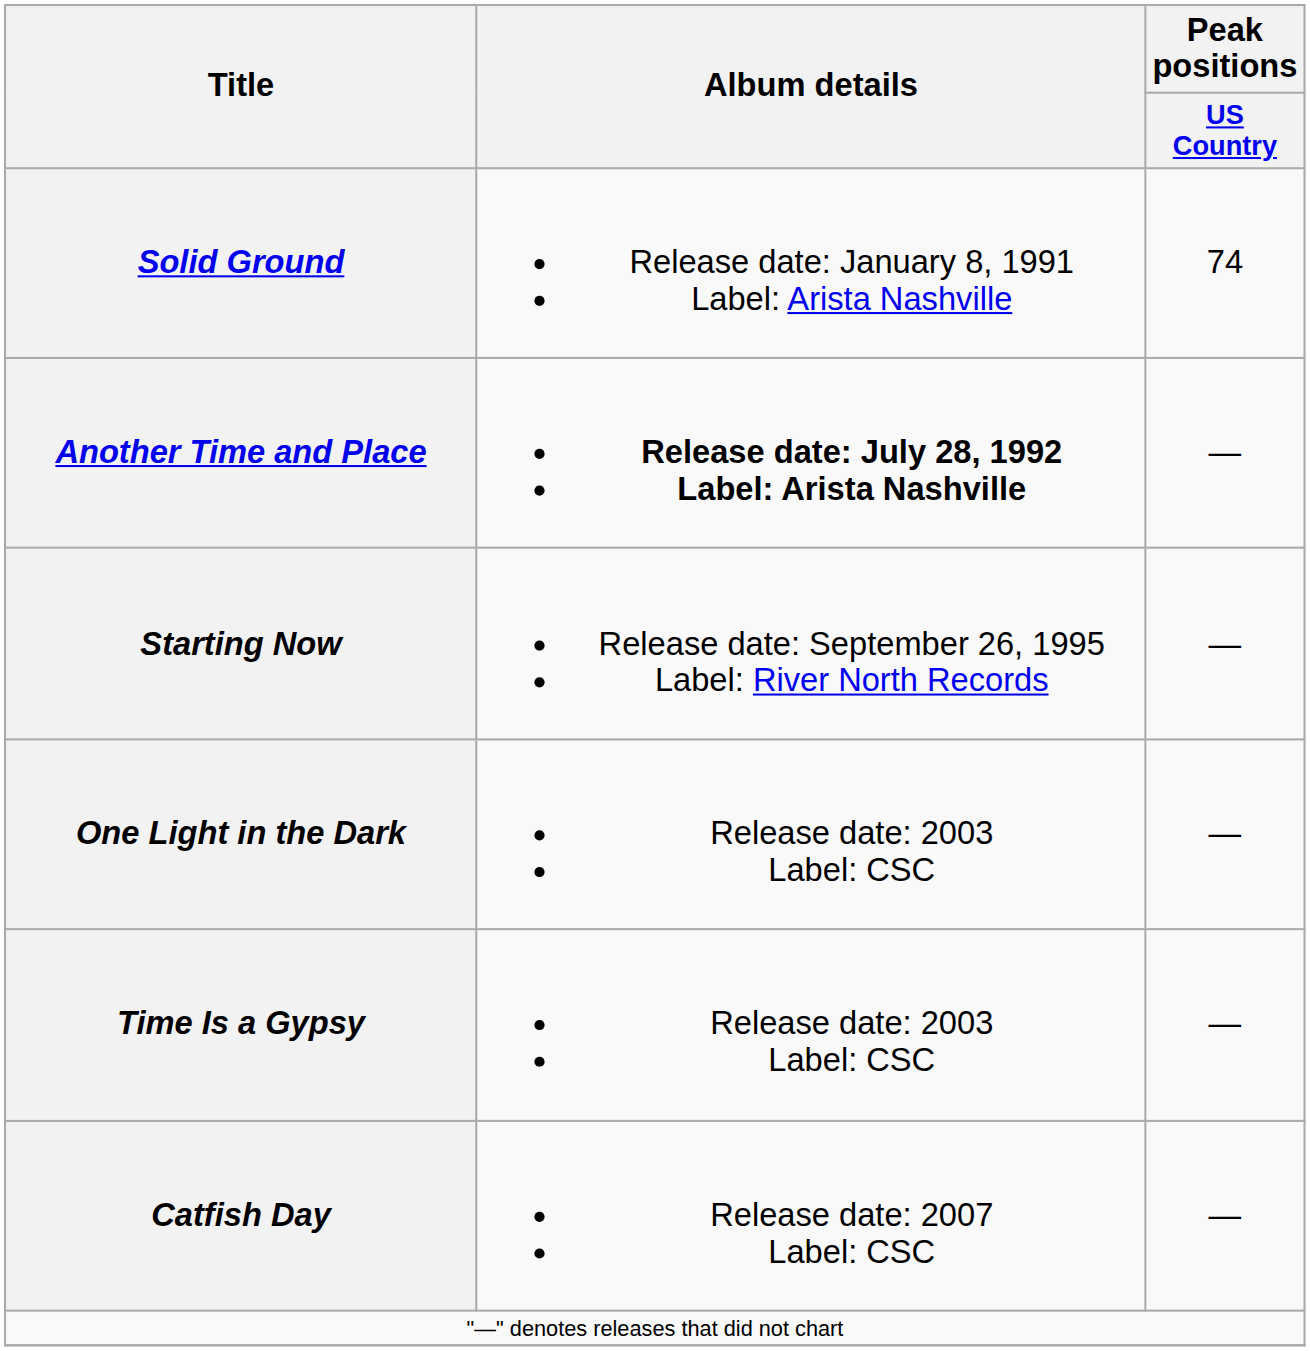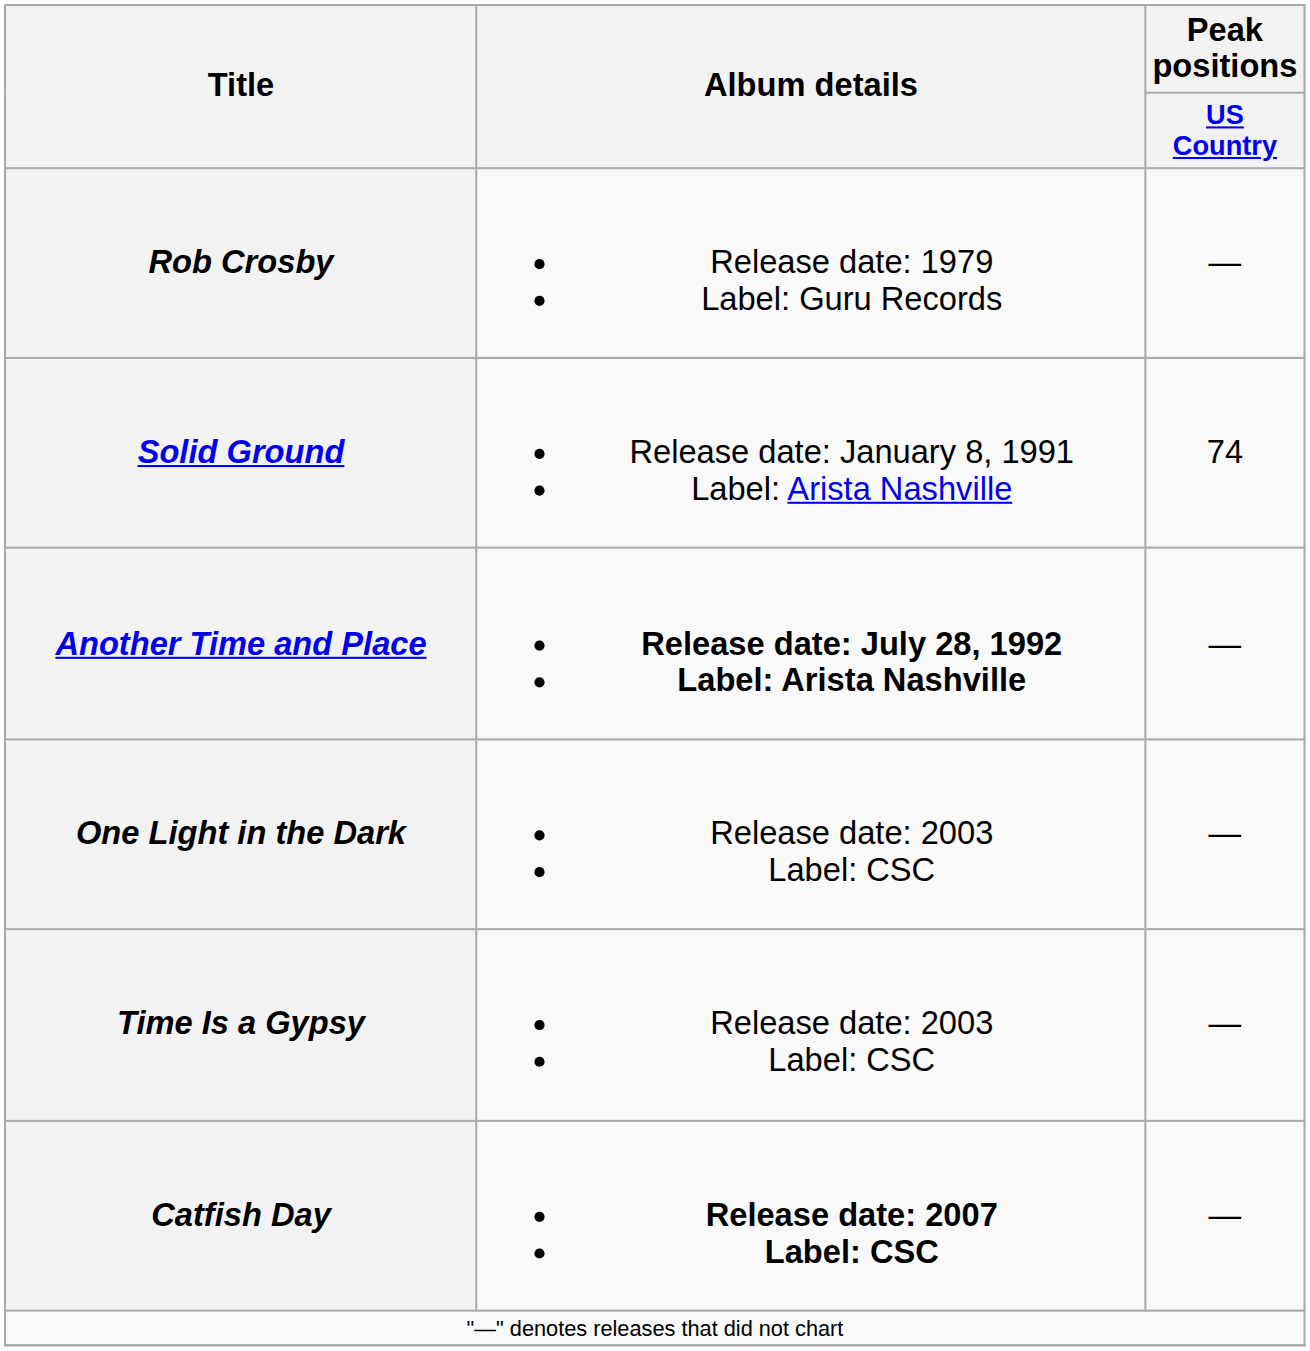+ row: Rob Crosby | Release date: 1979 Label: Guru Records | —
- row: Starting Now | Release date: September 26, 1995 Label: River North Records | —
Catfish Day | Album details: normal -> bold
